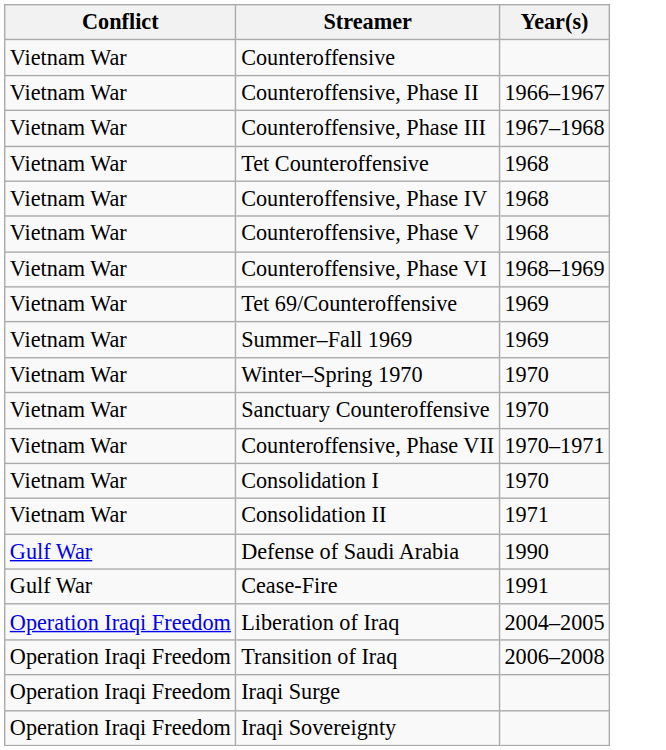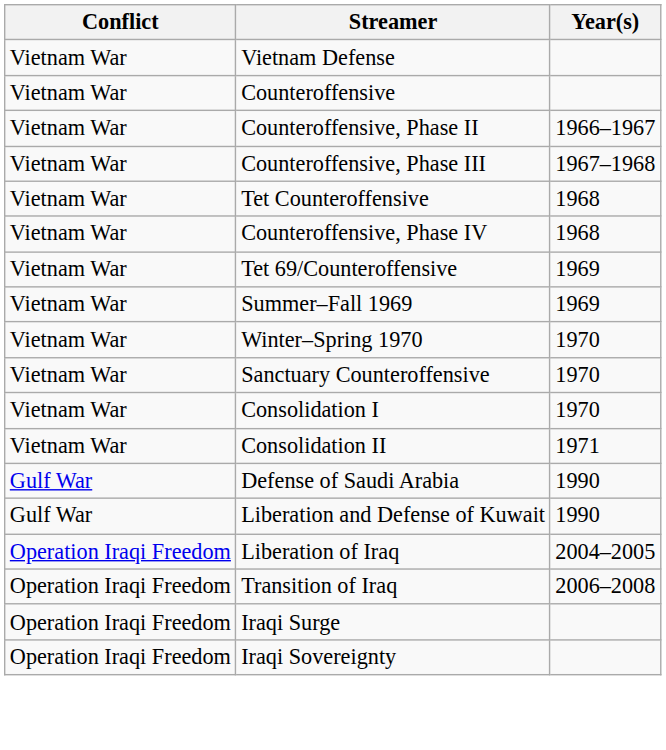+ row: Vietnam War | Vietnam Defense
- row: Vietnam War | Counteroffensive, Phase V | 1968
- row: Vietnam War | Counteroffensive, Phase VI | 1968–1969
- row: Vietnam War | Counteroffensive, Phase VII | 1970–1971
+ row: Gulf War | Liberation and Defense of Kuwait | 1990
- row: Gulf War | Cease-Fire | 1991
